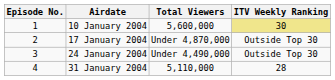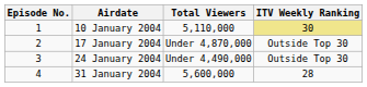10 January 2004 | Total Viewers: 5,600,000 -> 5,110,000
31 January 2004 | Total Viewers: 5,110,000 -> 5,600,000
